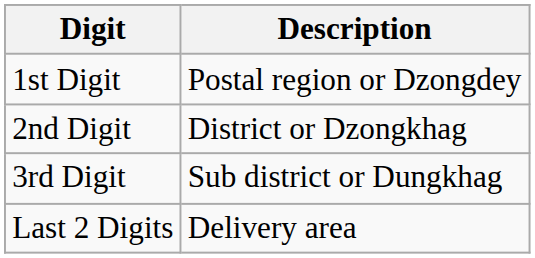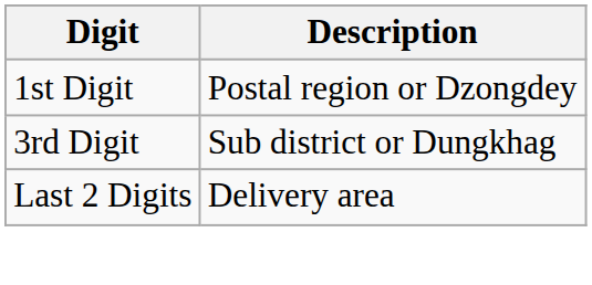- row: 2nd Digit | District or Dzongkhag
